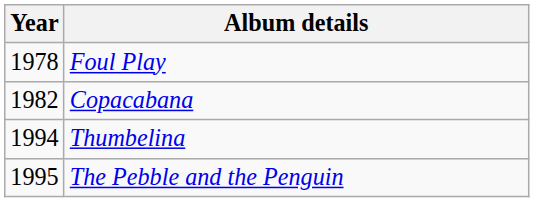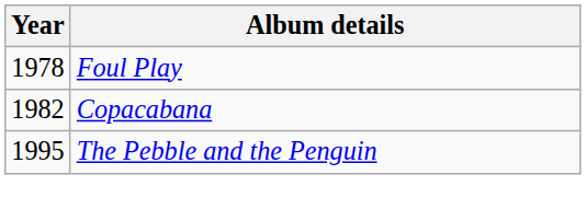- row: 1994 | Thumbelina
